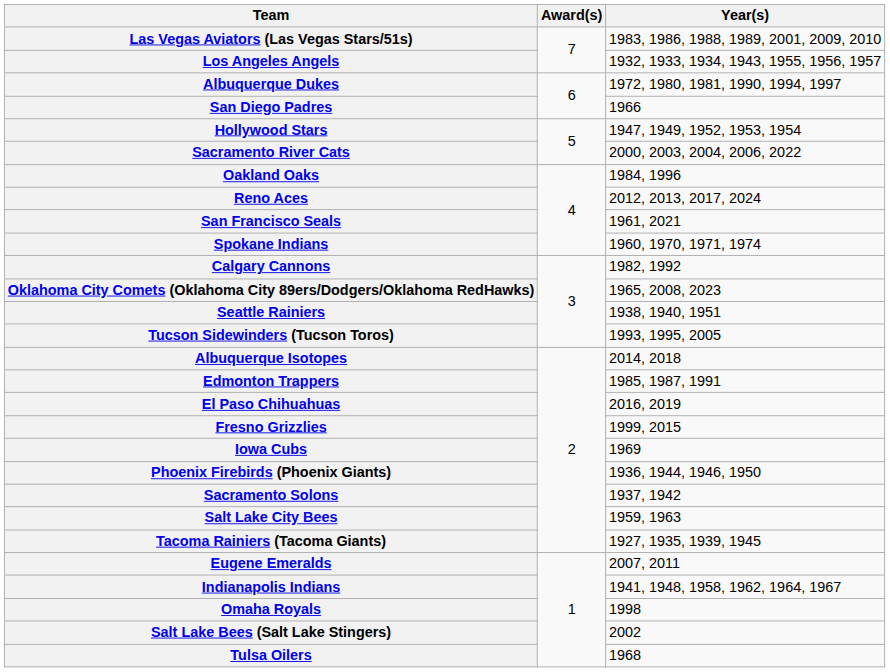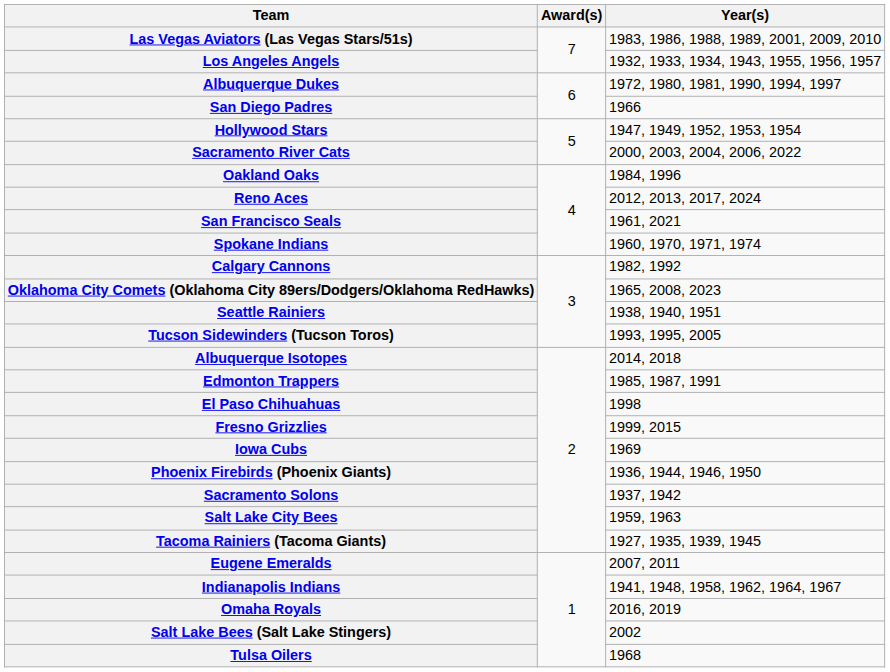El Paso Chihuahuas | Year(s): 2016, 2019 -> 1998
Omaha Royals | Year(s): 1998 -> 2016, 2019
